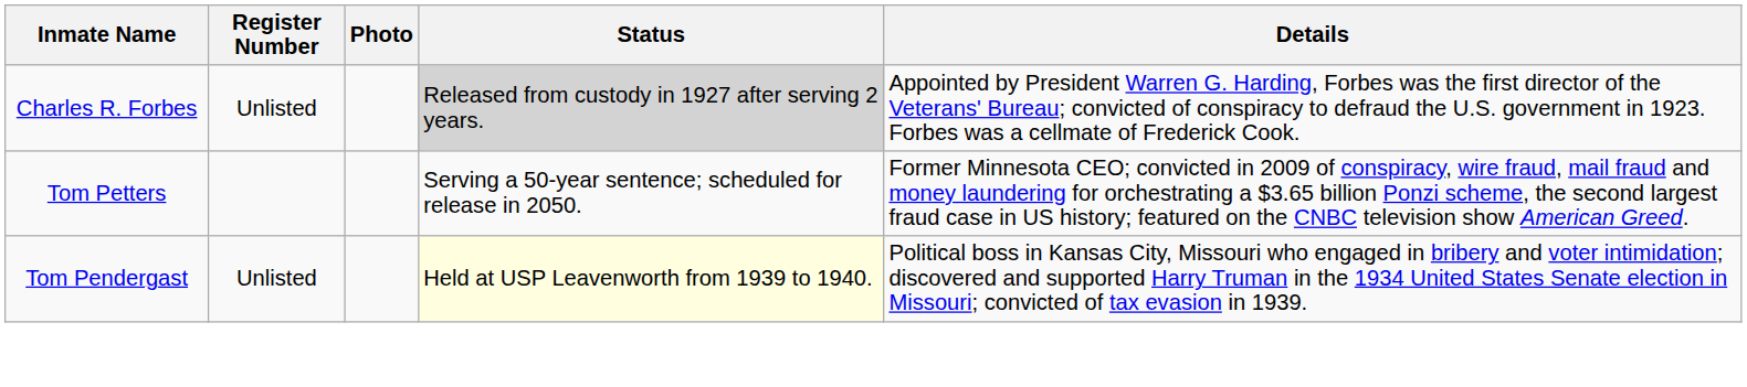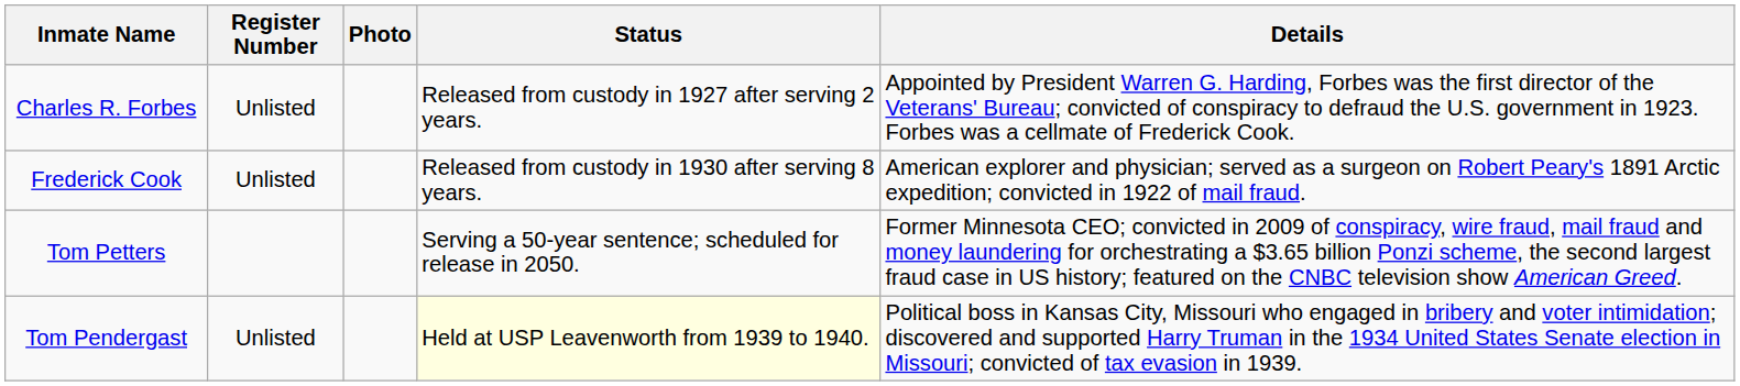Charles R. Forbes | Status: lightgrey background -> no background
+ row: Frederick Cook | Unlisted | Released from custody in 1930 after serving 8 years. | American explorer and physician; served as a surgeon on Robert Peary's 1891 Arctic expedition; convicted in 1922 of mail fraud.
